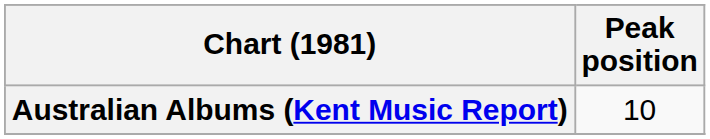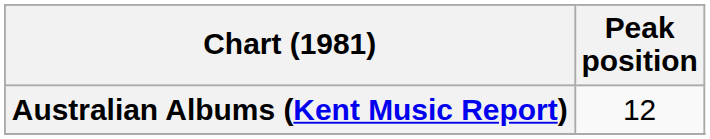Australian Albums (Kent Music Report) | Peak position: 10 -> 12
